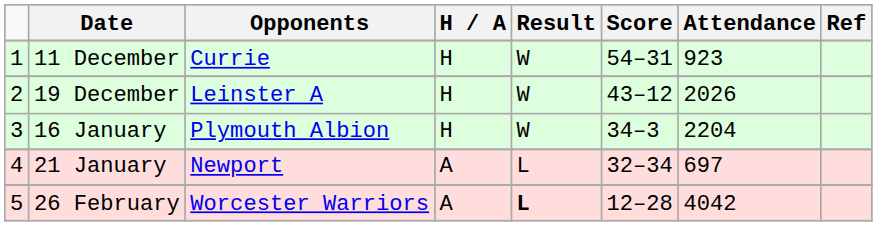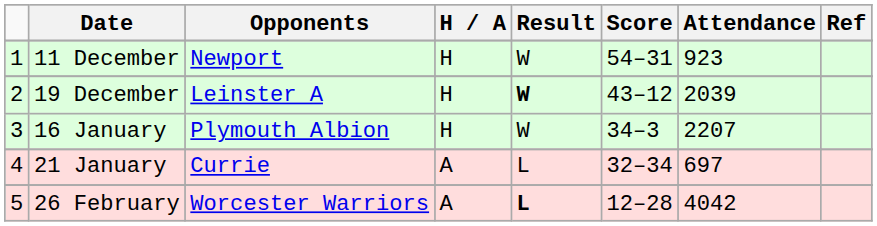11 December | Opponents: Currie -> Newport
19 December | Result: normal -> bold
19 December | Attendance: 2026 -> 2039
16 January | Attendance: 2204 -> 2207
21 January | Opponents: Newport -> Currie
